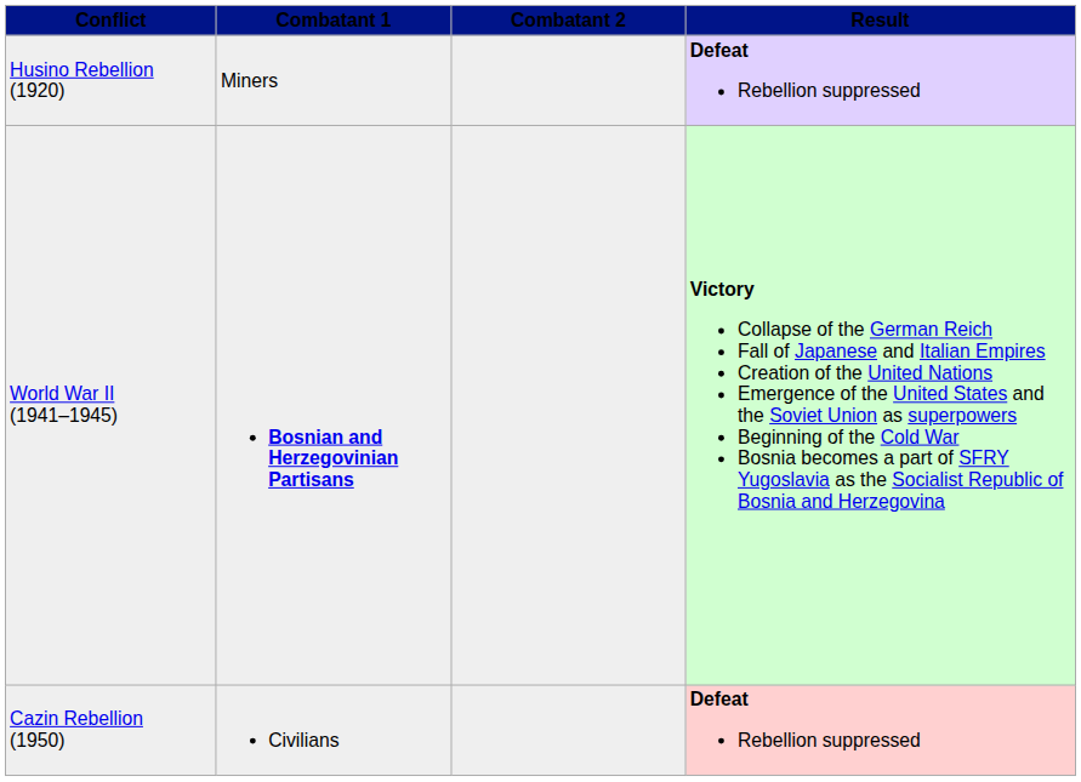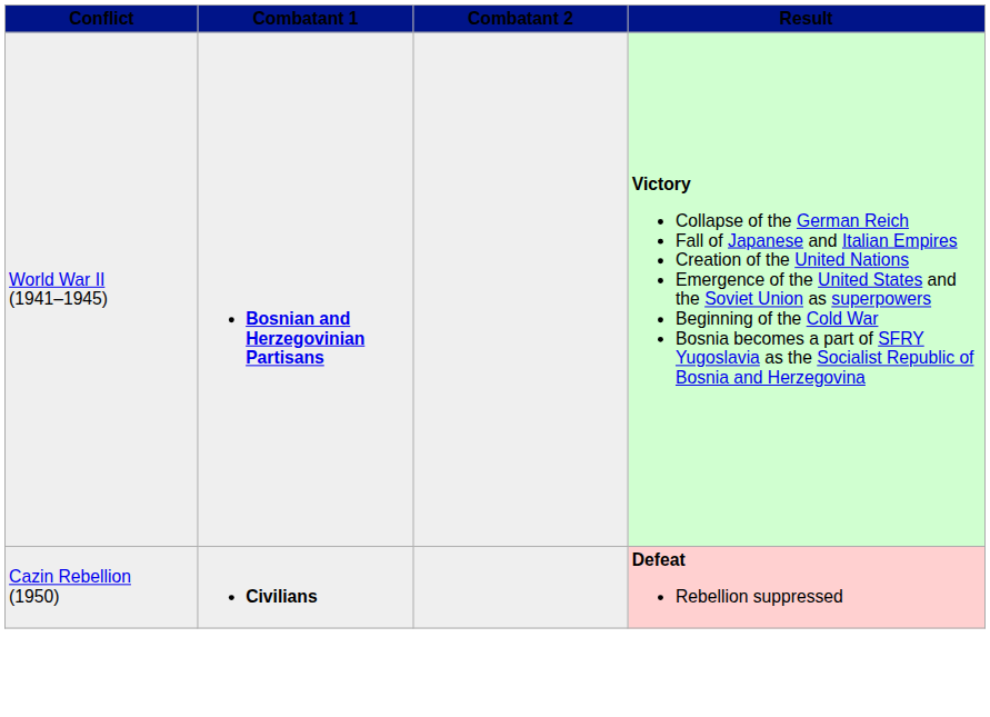- row: Husino Rebellion (1920) | Miners | Defeat Rebellion suppressed
Cazin Rebellion (1950) | Combatant 1: normal -> bold
